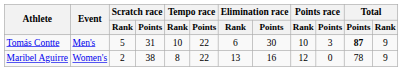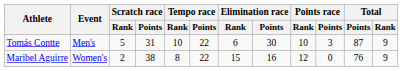Tomás Contte | Total / Points: bold -> normal
Maribel Aguirre | Elimination race / Rank: 13 -> 15
Maribel Aguirre | Total / Points: 78 -> 76
